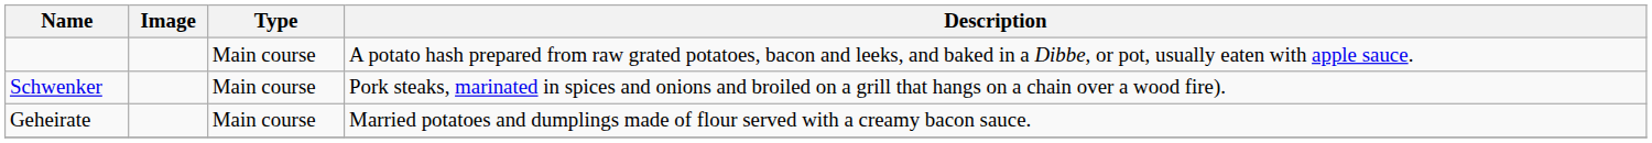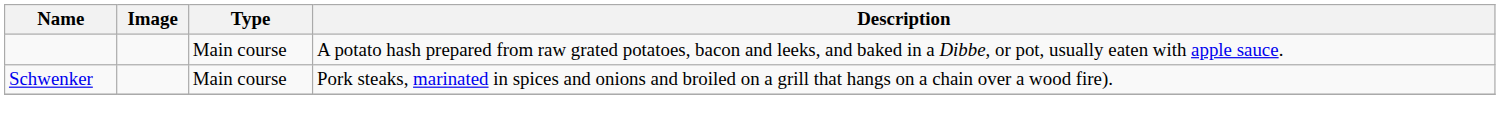- row: Geheirate | Main course | Married potatoes and dumplings made of flour served with a creamy bacon sauce.
